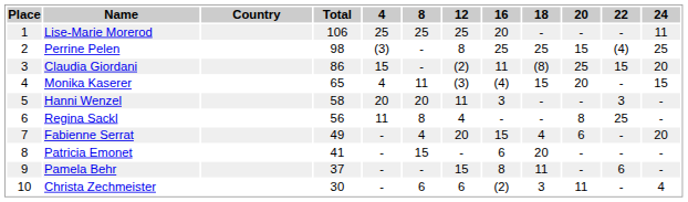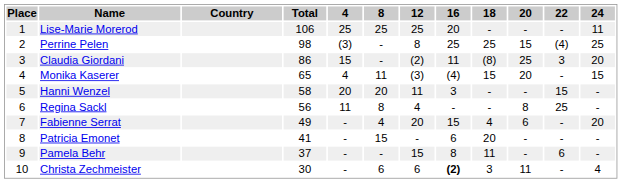Claudia Giordani | 22: 15 -> 3
Hanni Wenzel | 22: 3 -> 15
Christa Zechmeister | 16: normal -> bold
